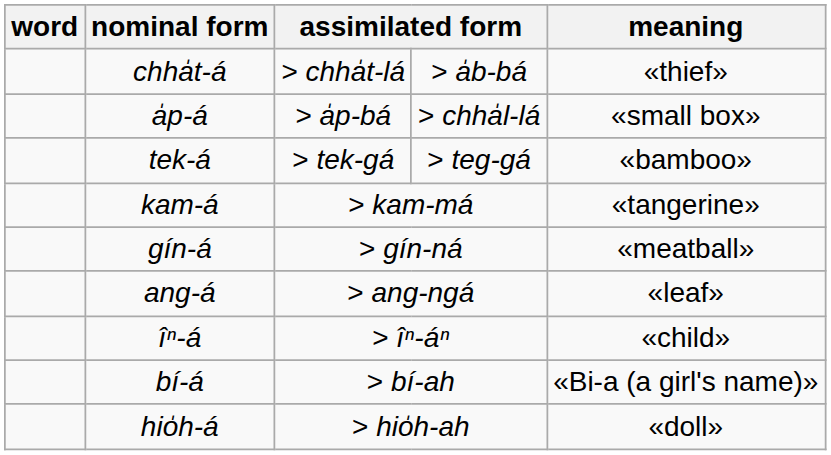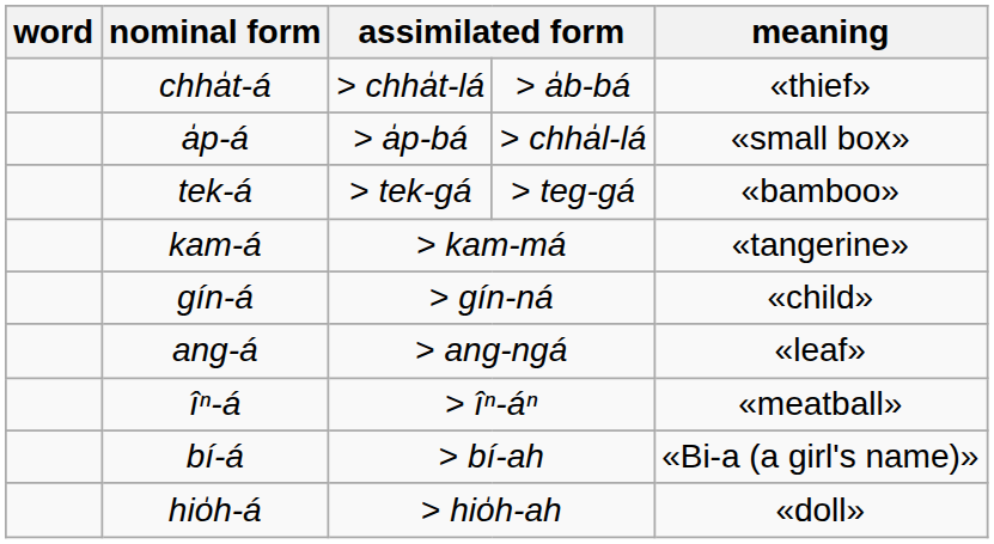gín-á | meaning: «meatball» -> «child»
îⁿ-á | meaning: «child» -> «meatball»
